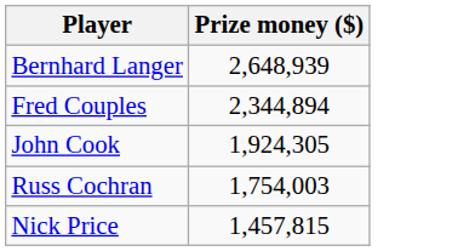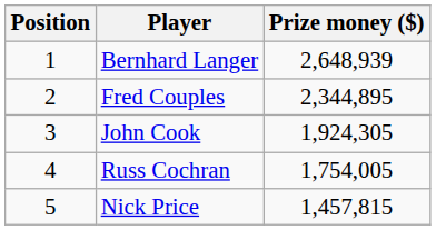+ column: Position | 1 | 2 | 3 | 4 | 5
Fred Couples | Prize money ($): 2,344,894 -> 2,344,895
Russ Cochran | Prize money ($): 1,754,003 -> 1,754,005
